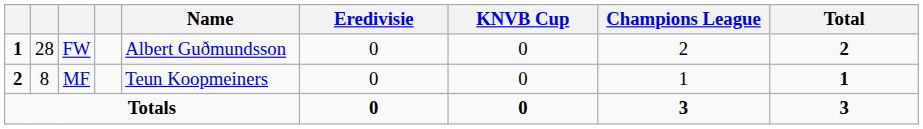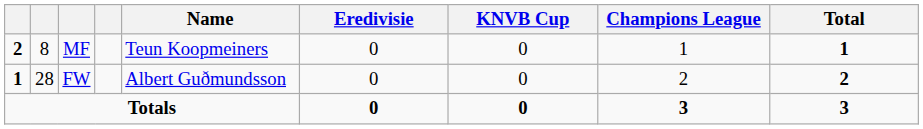rows swapped: FW <-> MF
